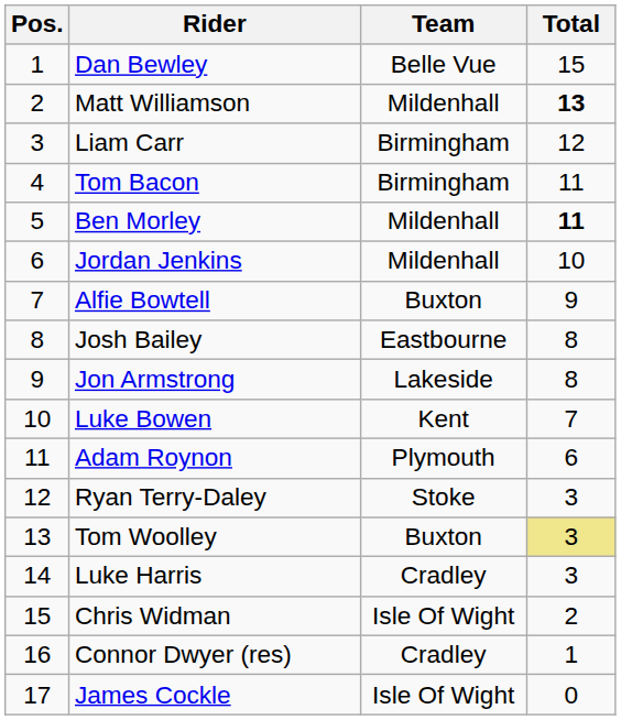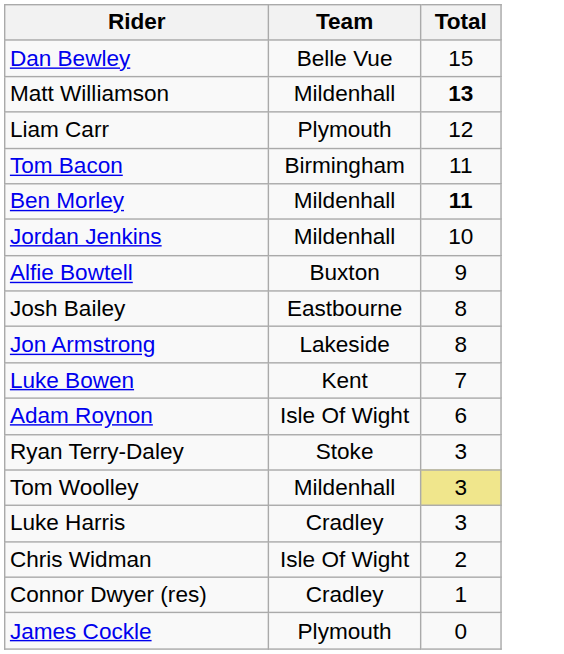- column: Pos. | 1 | 2 | 3 | 4 | 5 | 6 | 7 | 8 | 9 | 10 | 11 | 12 | 13 | 14 | 15 | 16 | 17
Liam Carr | Team: Birmingham -> Plymouth
Adam Roynon | Team: Plymouth -> Isle Of Wight
Tom Woolley | Team: Buxton -> Mildenhall
James Cockle | Team: Isle Of Wight -> Plymouth
